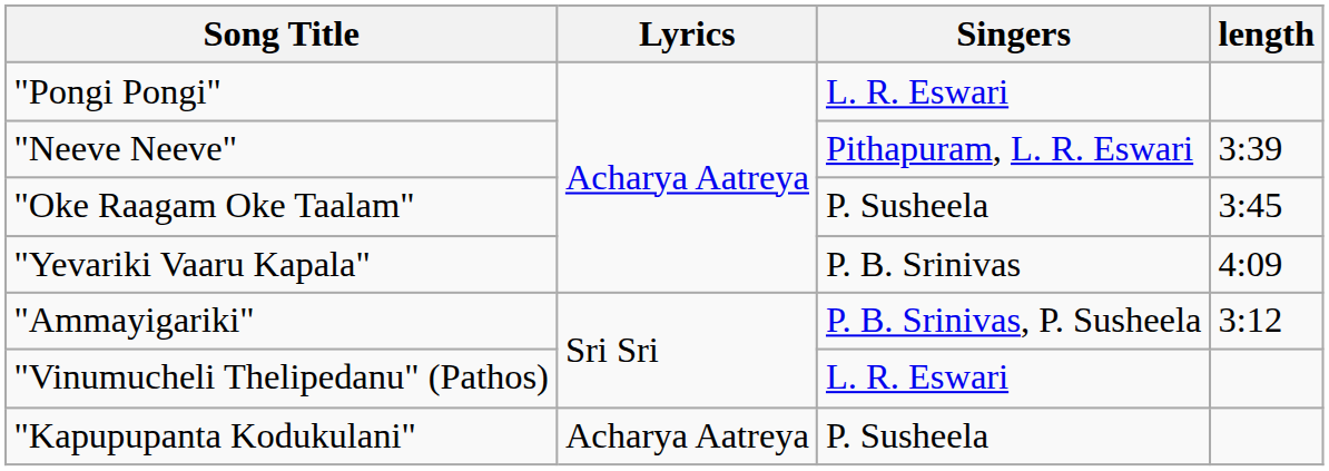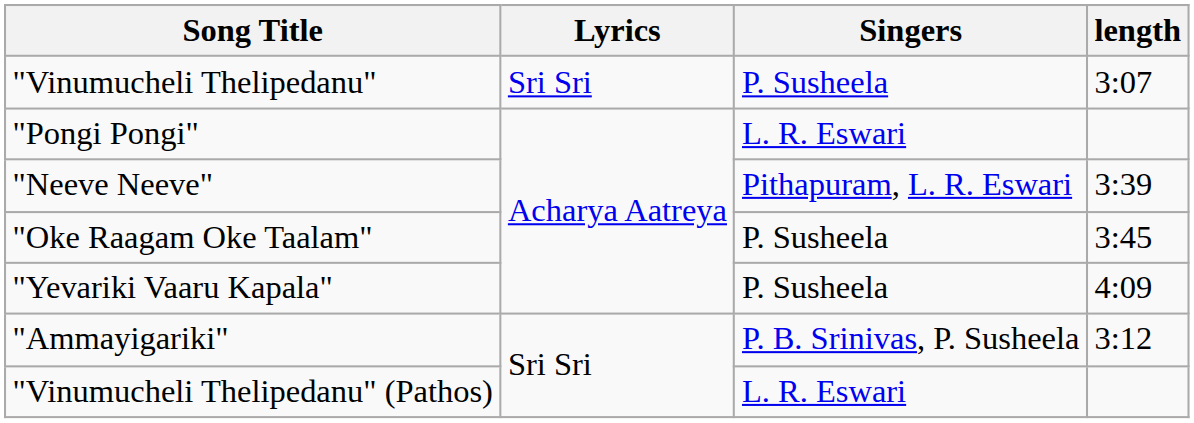+ row: "Vinumucheli Thelipedanu" | Sri Sri | P. Susheela | 3:07
"Yevariki Vaaru Kapala" | Singers: P. B. Srinivas -> P. Susheela
- row: "Kapupupanta Kodukulani" | Acharya Aatreya | P. Susheela
